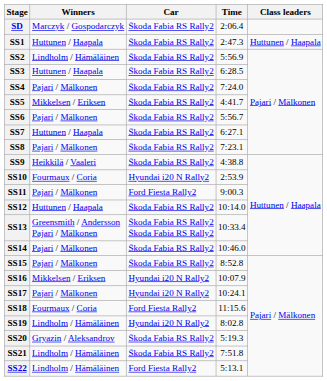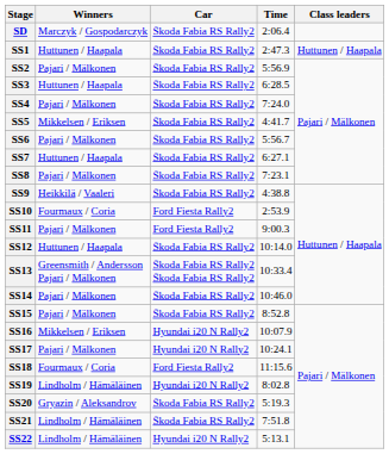SS2 | Winners: Lindholm / Hämäläinen -> Pajari / Mälkonen
SS10 | Car: Hyundai i20 N Rally2 -> Ford Fiesta Rally2
SS22 | Car: Ford Fiesta Rally2 -> Hyundai i20 N Rally2
